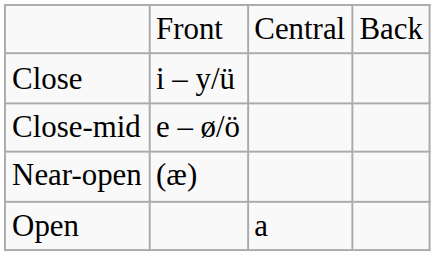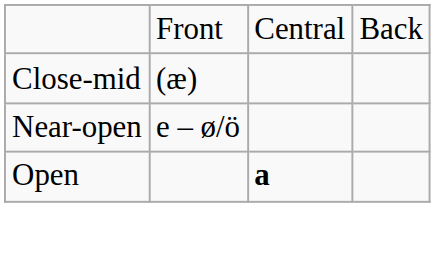- row: Close | i – y/ü
Close-mid | column 2: e – ø/ö -> (æ)
Near-open | column 2: (æ) -> e – ø/ö
Open | column 3: normal -> bold
